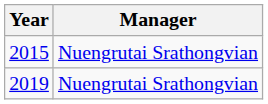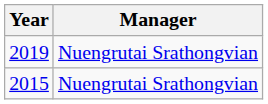rows swapped: 2015 <-> 2019
